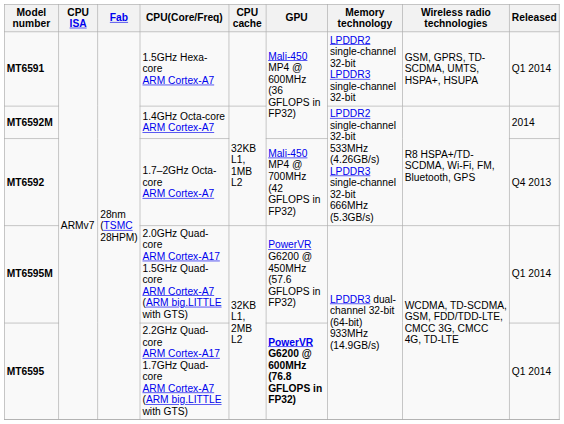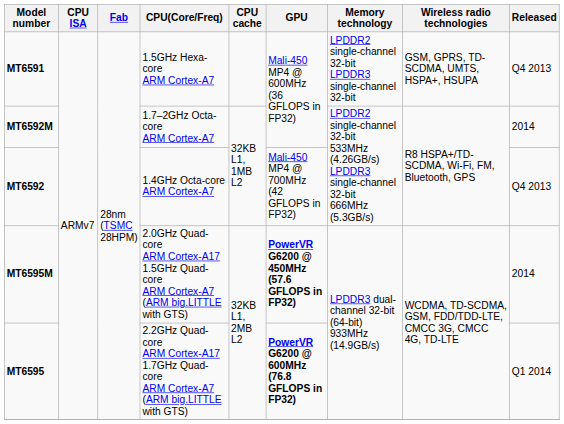MT6591 | Released: Q1 2014 -> Q4 2013
MT6592M | CPU(Core/Freq): 1.4GHz Octa-core ARM Cortex-A7 -> 1.7–2GHz Octa-core ARM Cortex-A7
MT6592 | CPU(Core/Freq): 1.7–2GHz Octa-core ARM Cortex-A7 -> 1.4GHz Octa-core ARM Cortex-A7
MT6595M | GPU: normal -> bold
MT6595M | Released: Q1 2014 -> 2014
